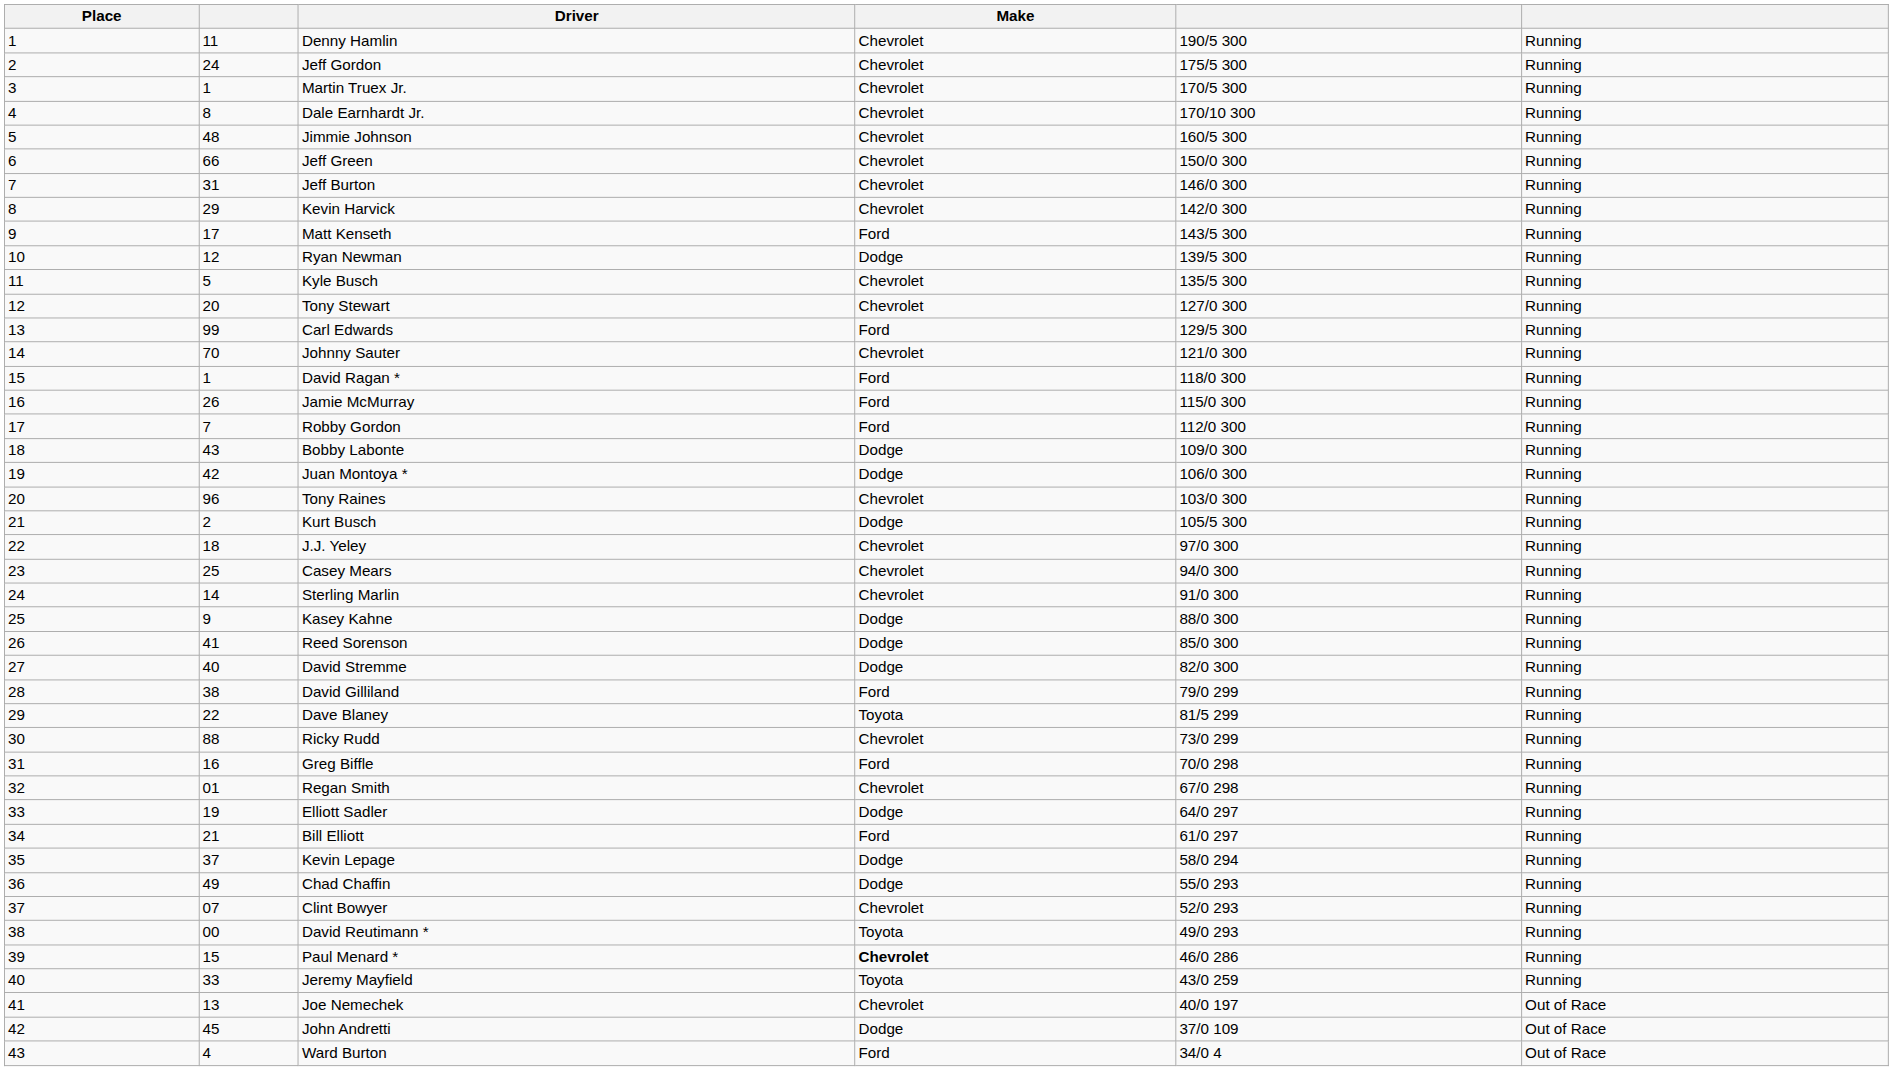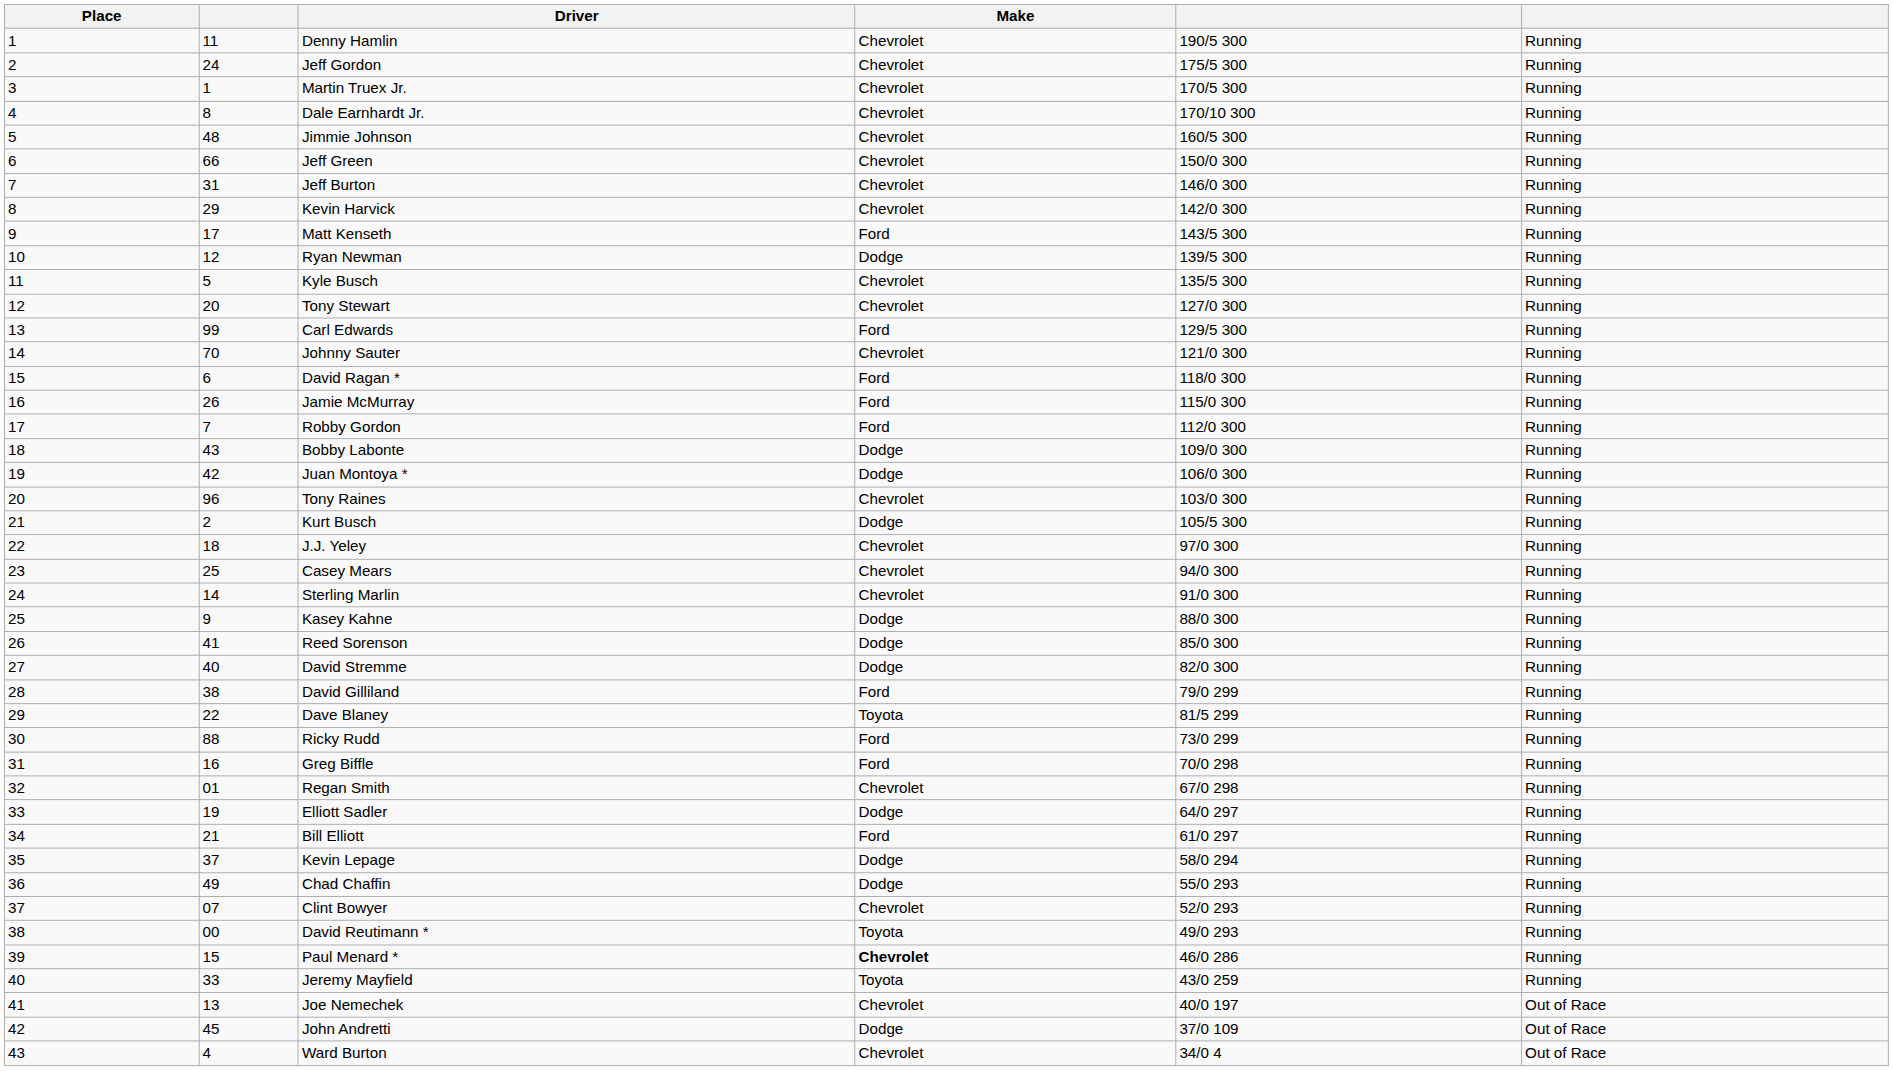David Ragan * | column 2: 1 -> 6
Ricky Rudd | Make: Chevrolet -> Ford
Ward Burton | Make: Ford -> Chevrolet
